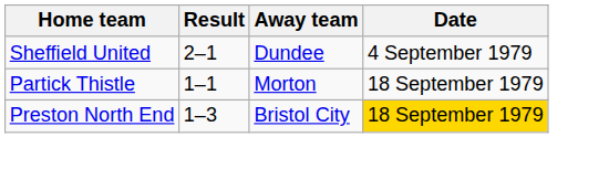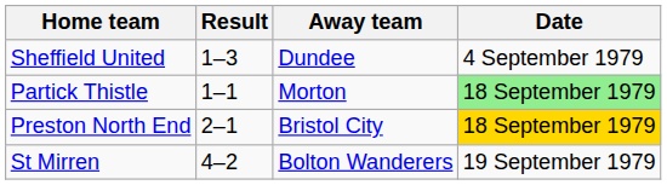Sheffield United | Result: 2–1 -> 1–3
Partick Thistle | Date: no background -> lightgreen background
Preston North End | Result: 1–3 -> 2–1
+ row: St Mirren | 4–2 | Bolton Wanderers | 19 September 1979
